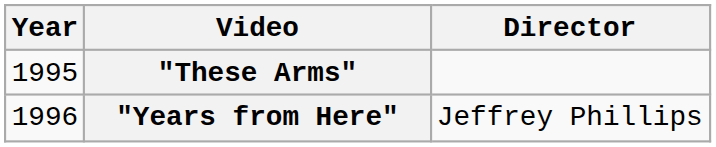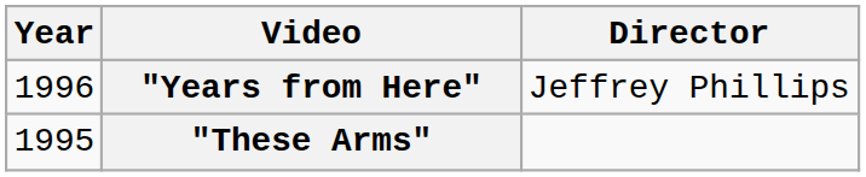rows swapped: "These Arms" <-> "Years from Here"
